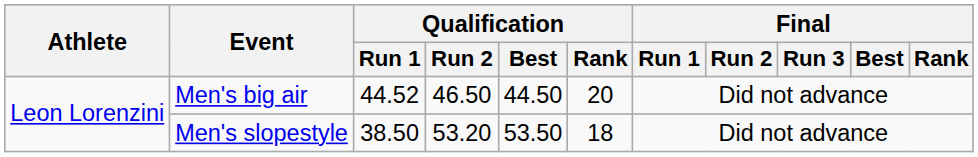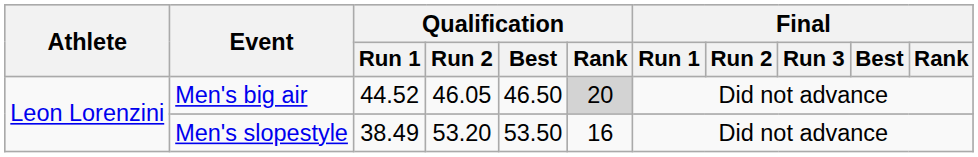Men's big air | Qualification / Run 2: 46.50 -> 46.05
Men's big air | Qualification / Best: 44.50 -> 46.50
Men's big air | Qualification / Rank: no background -> lightgrey background
Men's slopestyle | Qualification / Run 1: 38.50 -> 38.49
Men's slopestyle | Qualification / Rank: 18 -> 16
